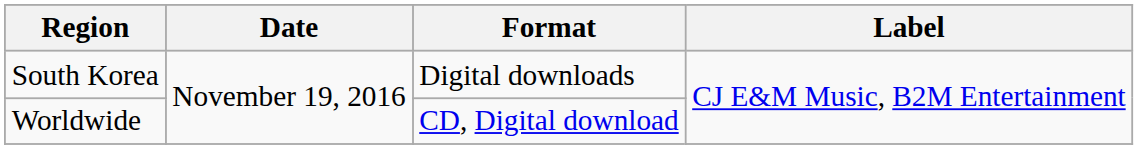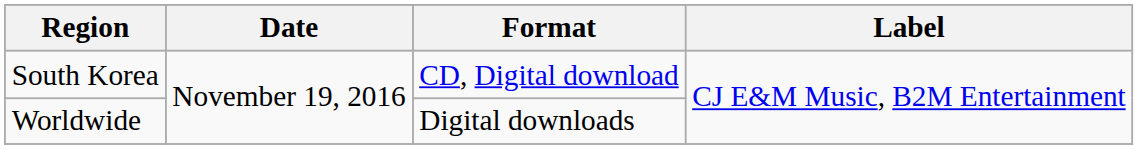South Korea | Format: Digital downloads -> CD, Digital download
Worldwide | Format: CD, Digital download -> Digital downloads
